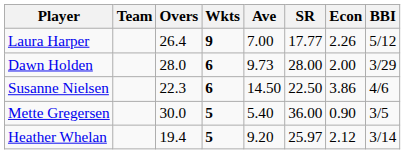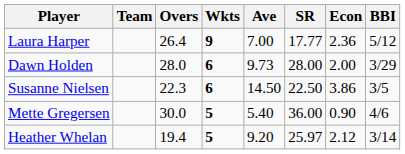Laura Harper | Econ: 2.26 -> 2.36
Susanne Nielsen | BBI: 4/6 -> 3/5
Mette Gregersen | BBI: 3/5 -> 4/6
